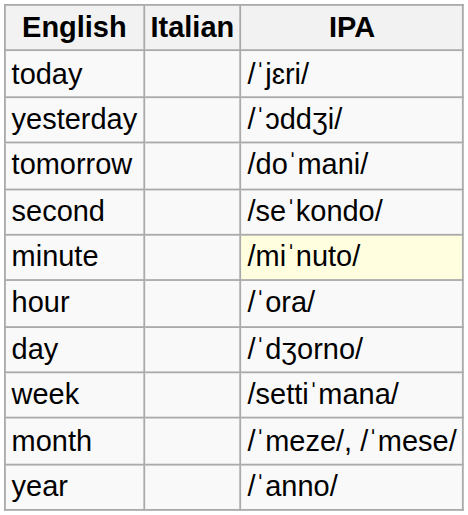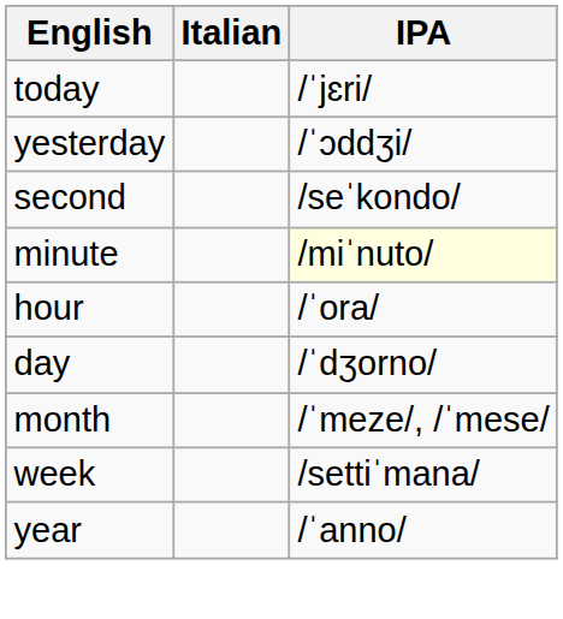- row: tomorrow | /doˈmani/
rows swapped: week <-> month
